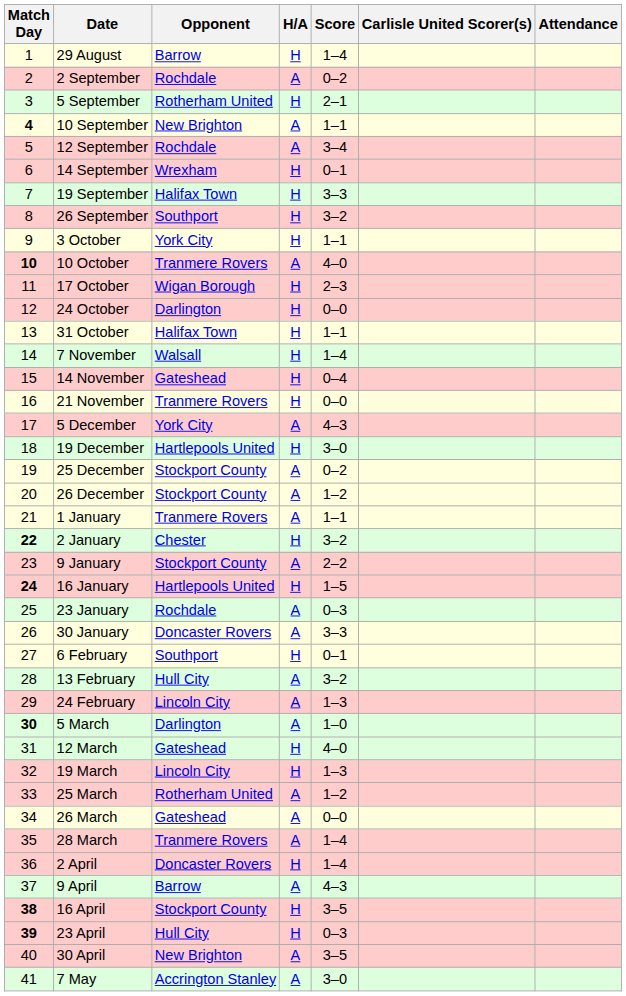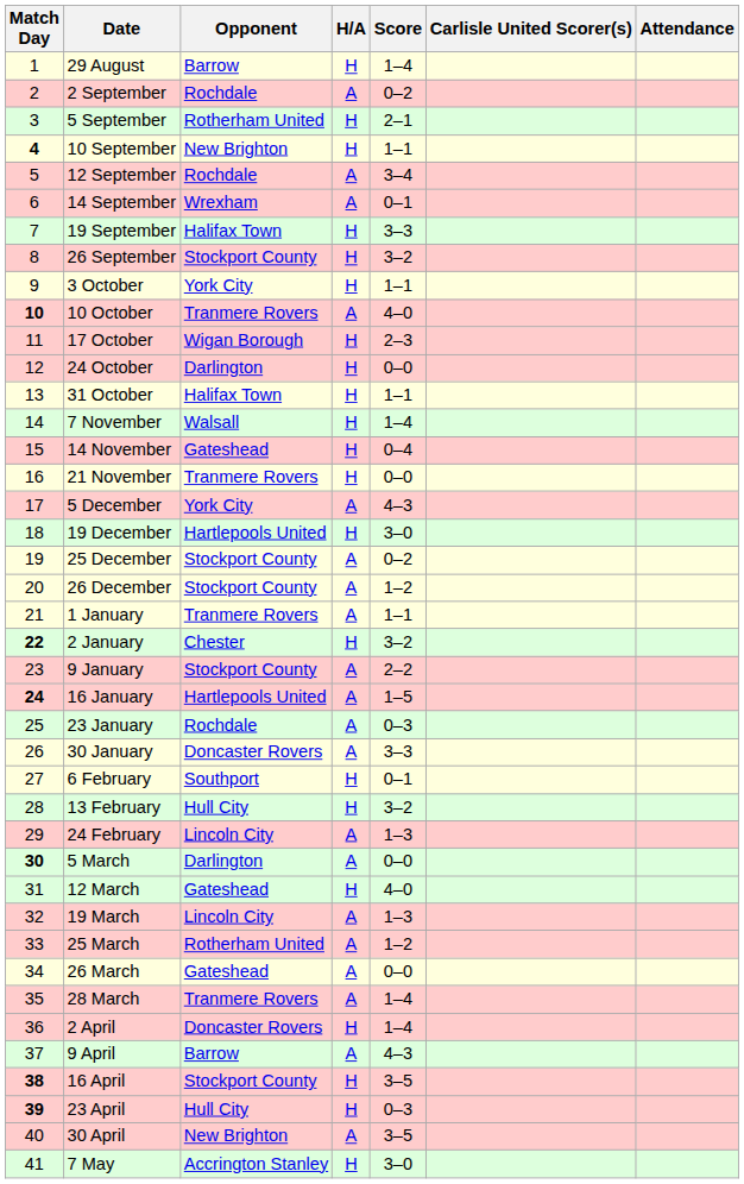10 September | H/A: A -> H
14 September | H/A: H -> A
26 September | Opponent: Southport -> Stockport County
16 January | H/A: H -> A
13 February | H/A: A -> H
5 March | Score: 1–0 -> 0–0
19 March | H/A: H -> A
7 May | H/A: A -> H
